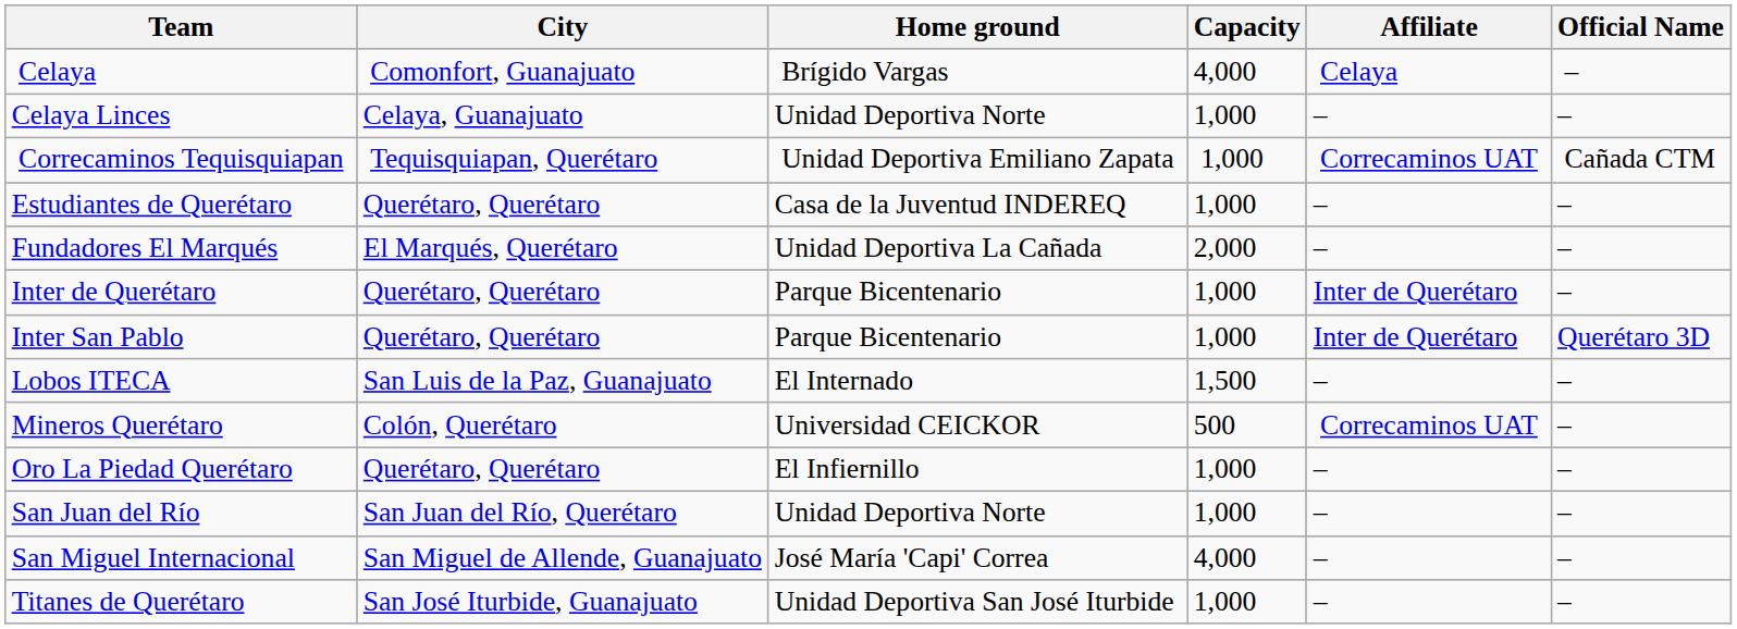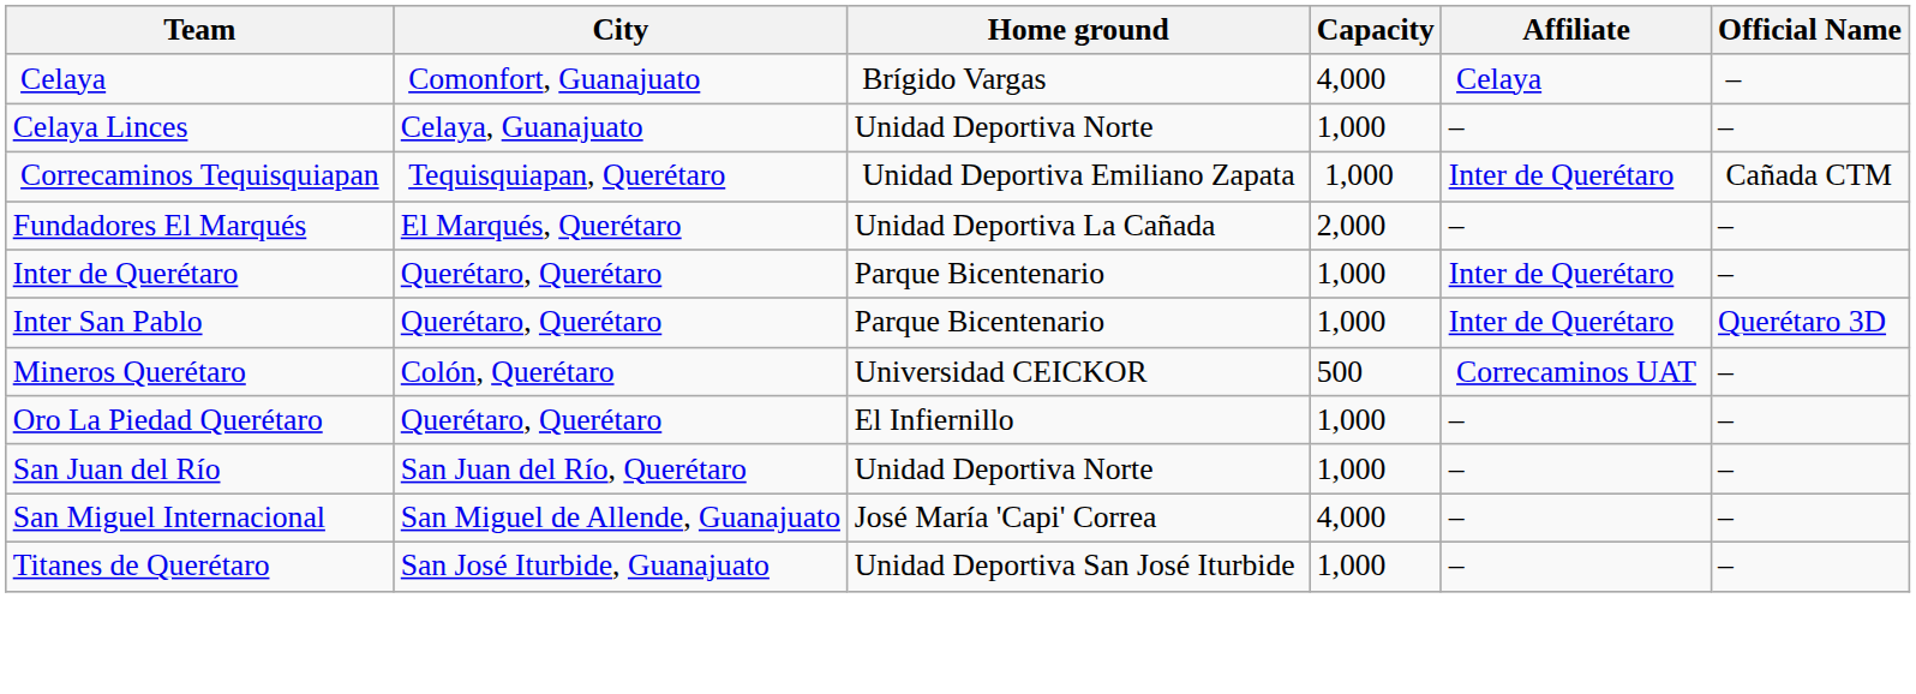Correcaminos Tequisquiapan | Affiliate: Correcaminos UAT -> Inter de Querétaro
- row: Estudiantes de Querétaro | Querétaro, Querétaro | Casa de la Juventud INDEREQ | 1,000 | – | –
- row: Lobos ITECA | San Luis de la Paz, Guanajuato | El Internado | 1,500 | – | –
